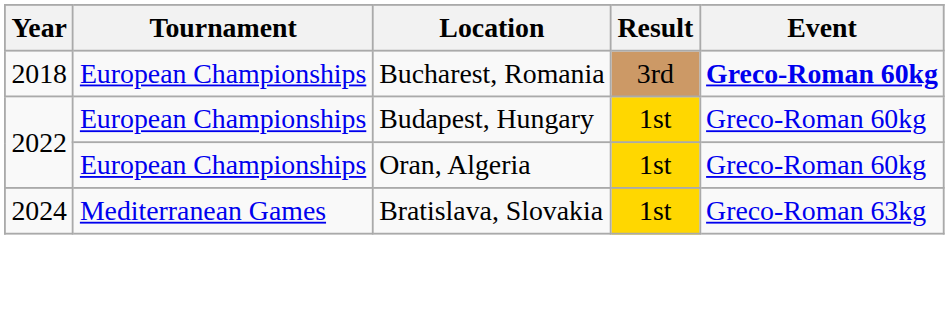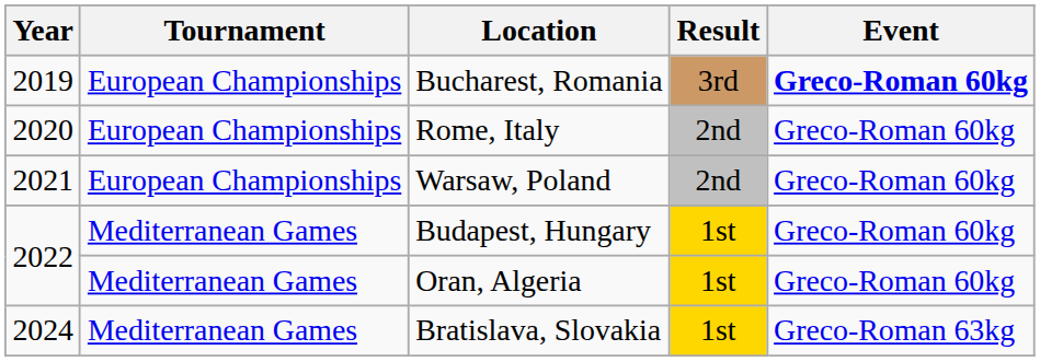Bucharest, Romania | Year: 2018 -> 2019
+ row: 2020 | European Championships | Rome, Italy | 2nd | Greco-Roman 60kg
+ row: 2021 | European Championships | Warsaw, Poland | 2nd | Greco-Roman 60kg
Budapest, Hungary | Tournament: European Championships -> Mediterranean Games
Oran, Algeria | Tournament: European Championships -> Mediterranean Games
